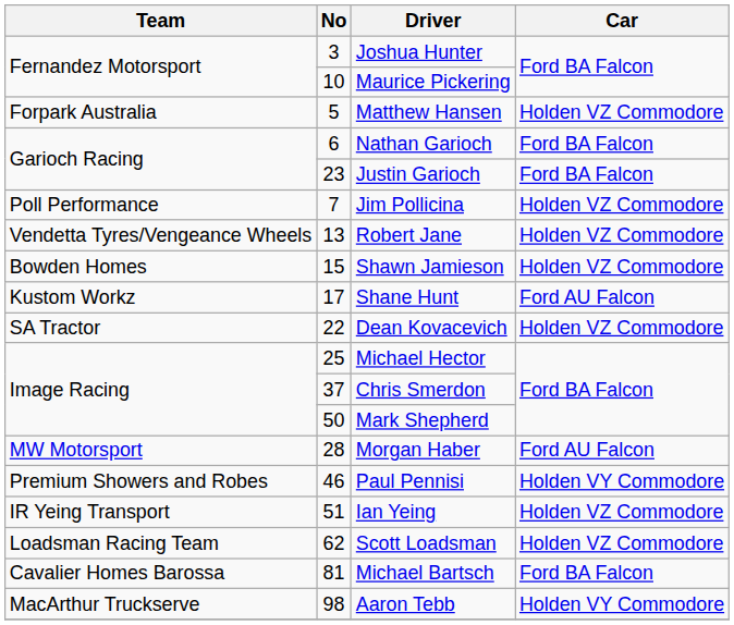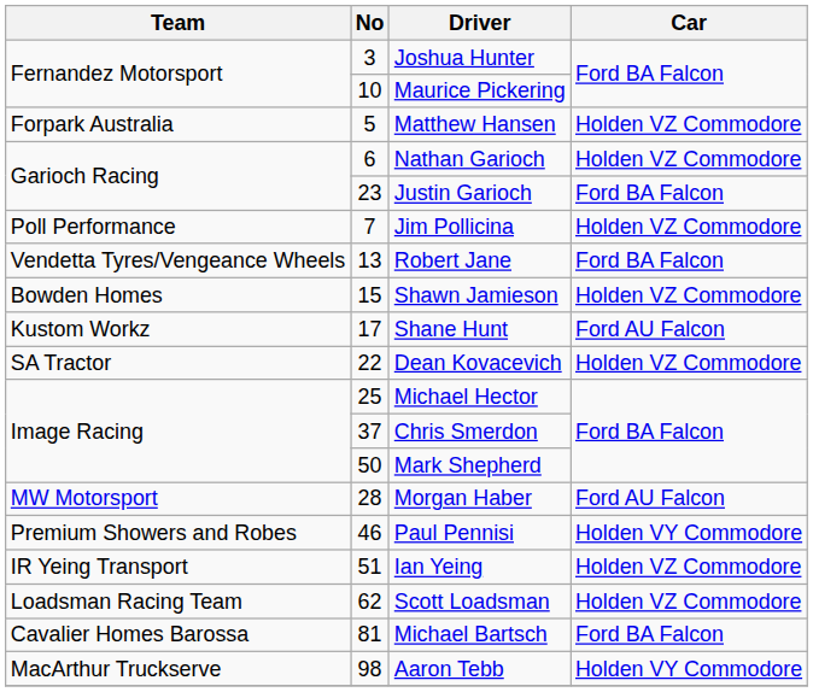Nathan Garioch | Car: Ford BA Falcon -> Holden VZ Commodore
Robert Jane | Car: Holden VZ Commodore -> Ford BA Falcon
